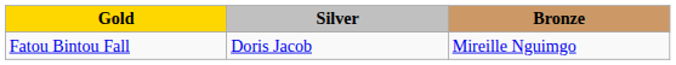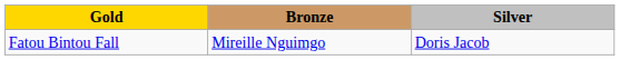columns swapped: Silver <-> Bronze
